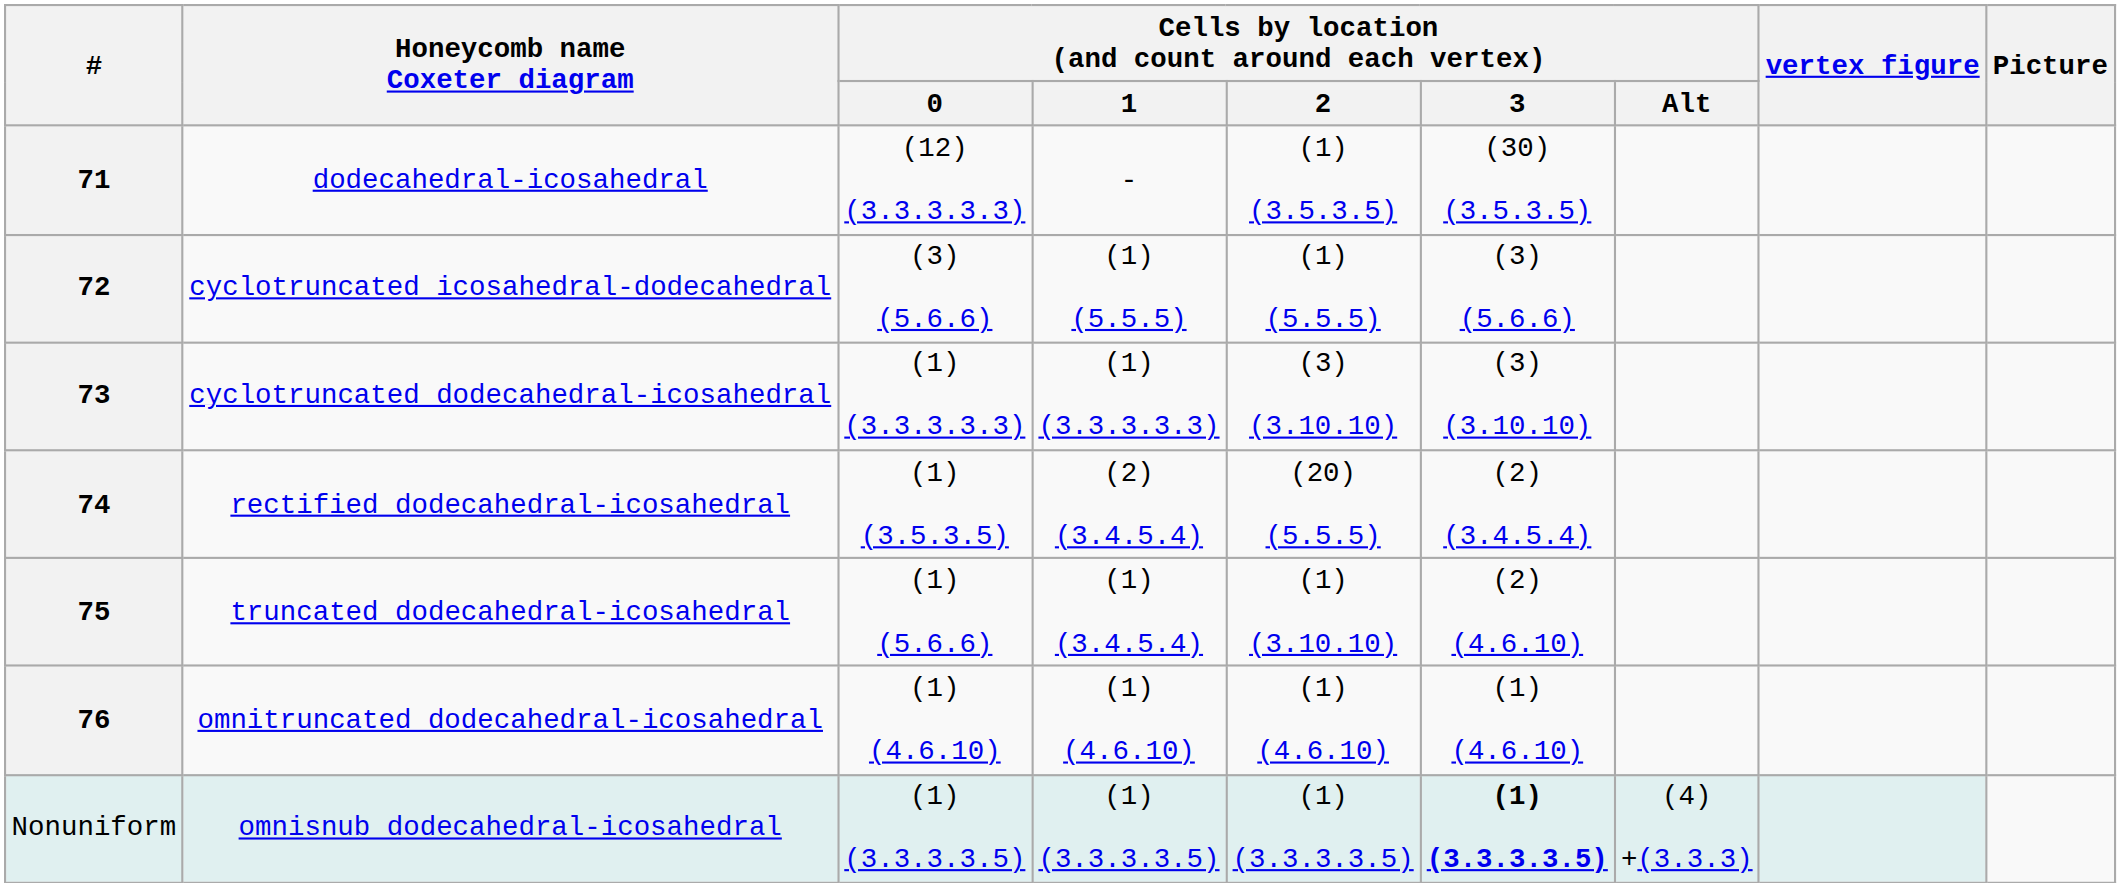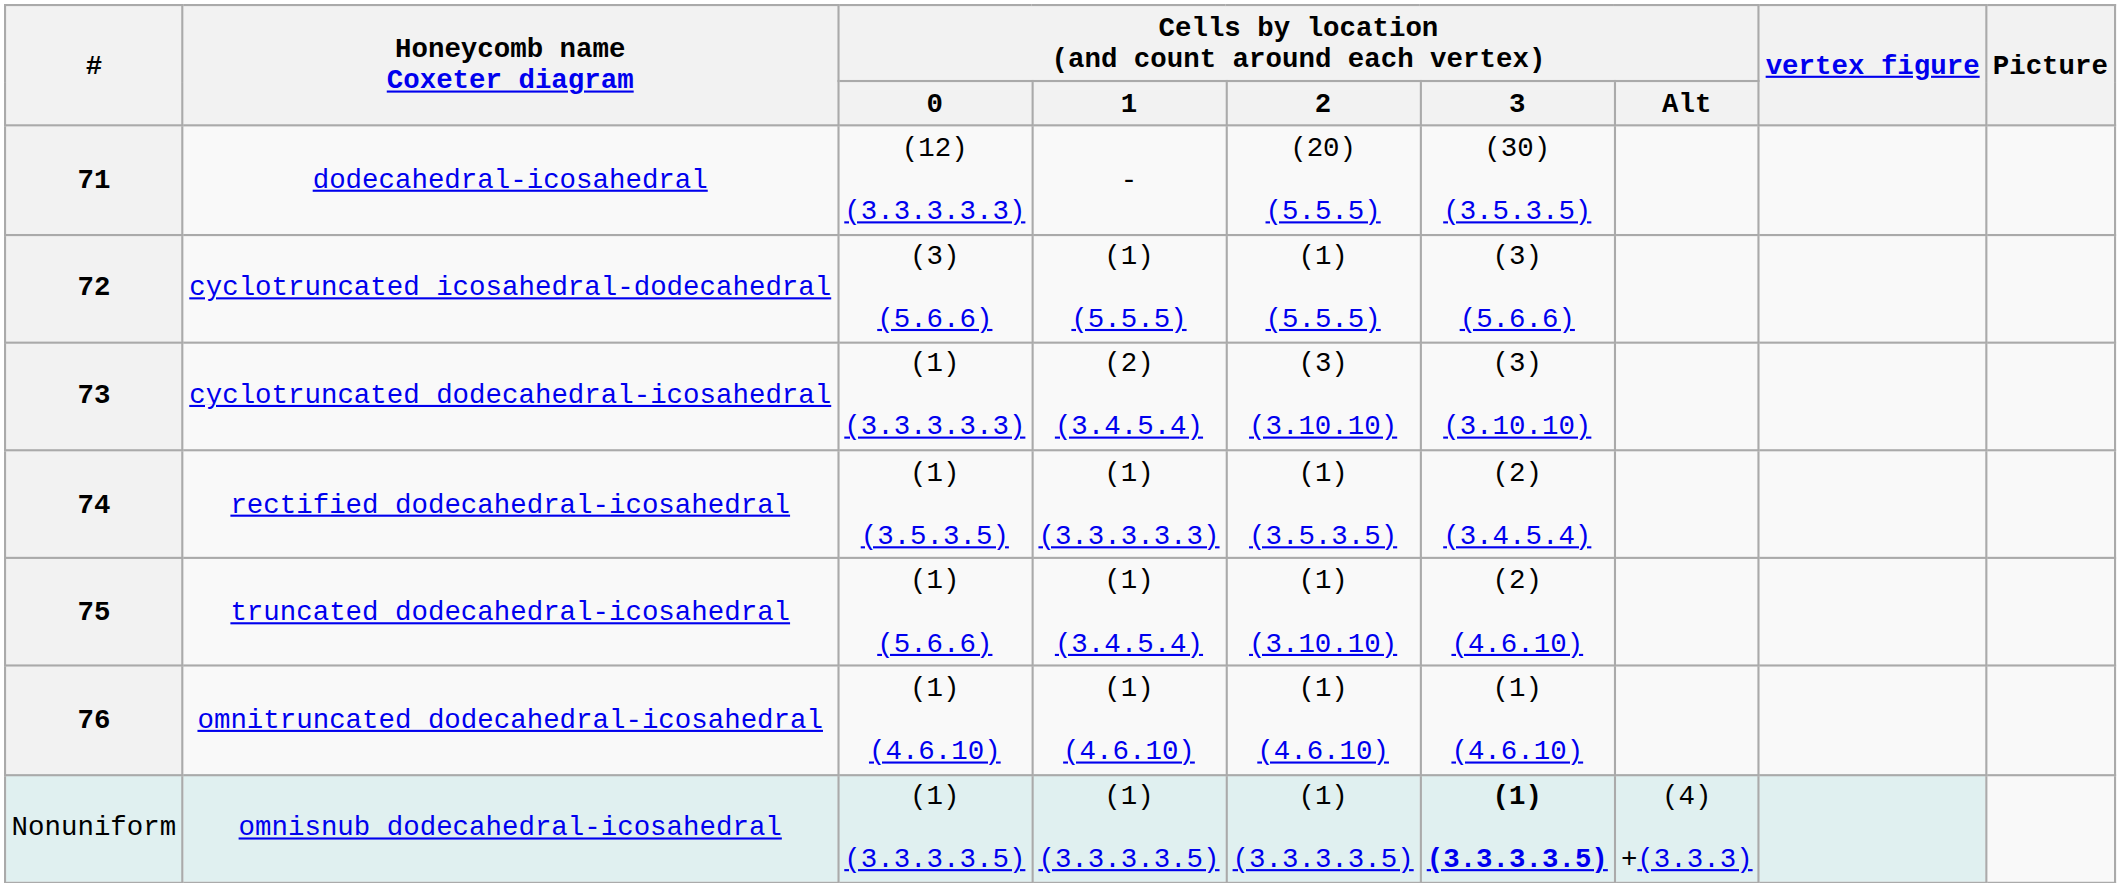dodecahedral-icosahedral | Cells by location (and count around each vertex) / 2: (1) (3.5.3.5) -> (20) (5.5.5)
cyclotruncated dodecahedral-icosahedral | Cells by location (and count around each vertex) / 1: (1) (3.3.3.3.3) -> (2) (3.4.5.4)
rectified dodecahedral-icosahedral | Cells by location (and count around each vertex) / 1: (2) (3.4.5.4) -> (1) (3.3.3.3.3)
rectified dodecahedral-icosahedral | Cells by location (and count around each vertex) / 2: (20) (5.5.5) -> (1) (3.5.3.5)
